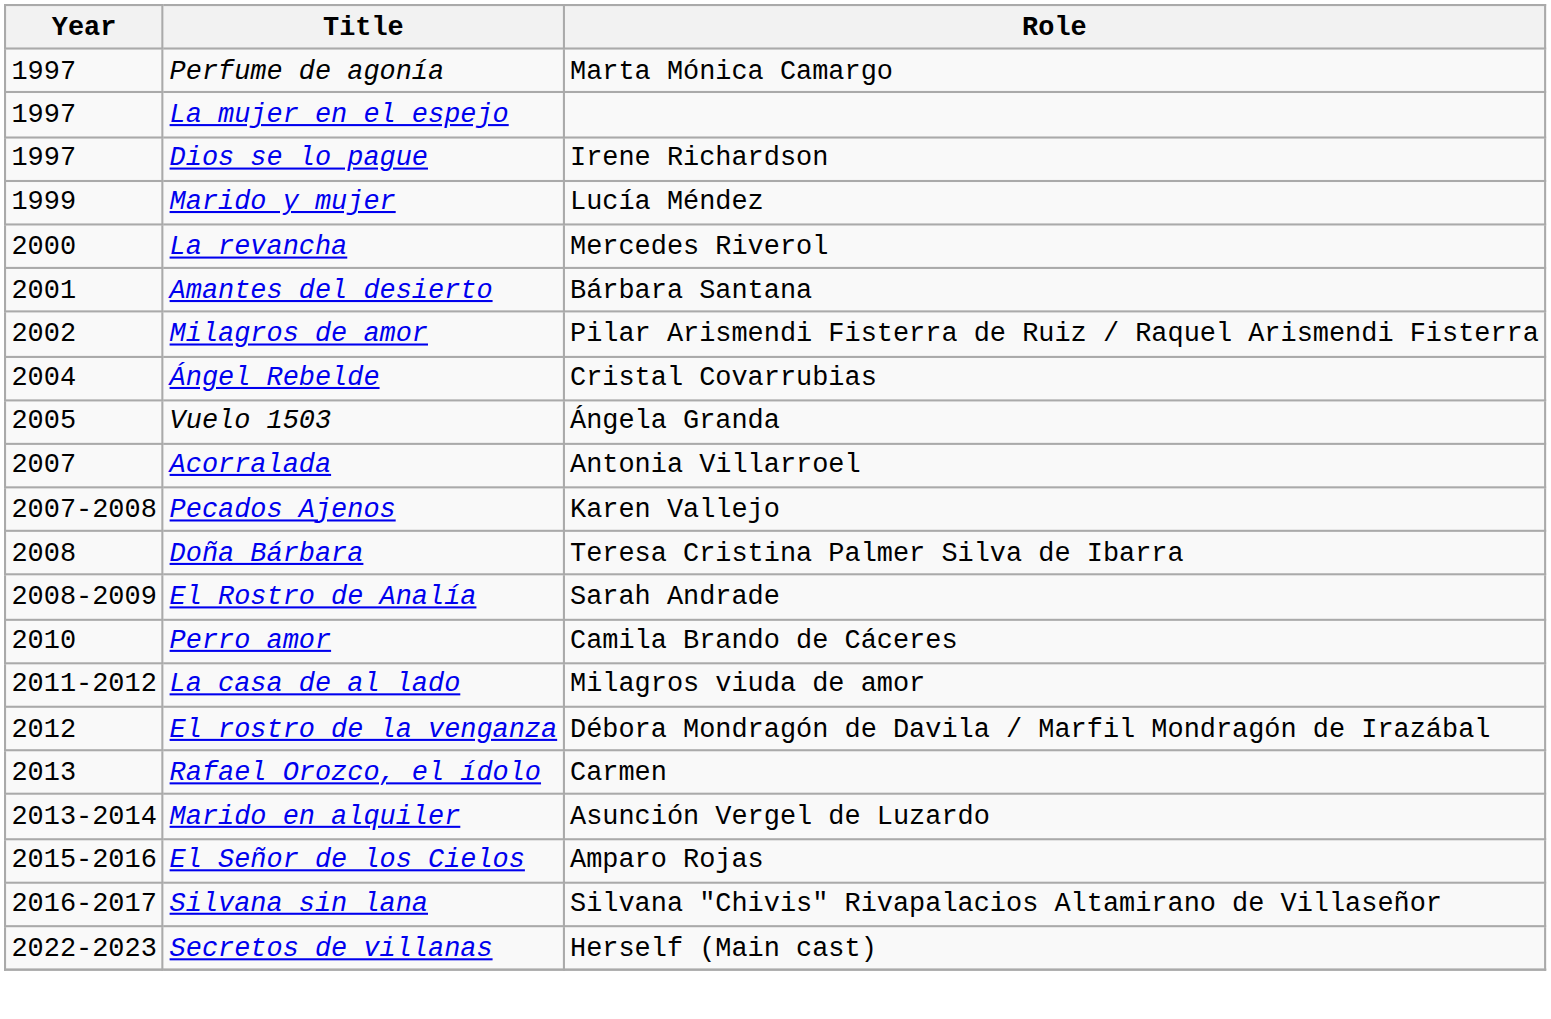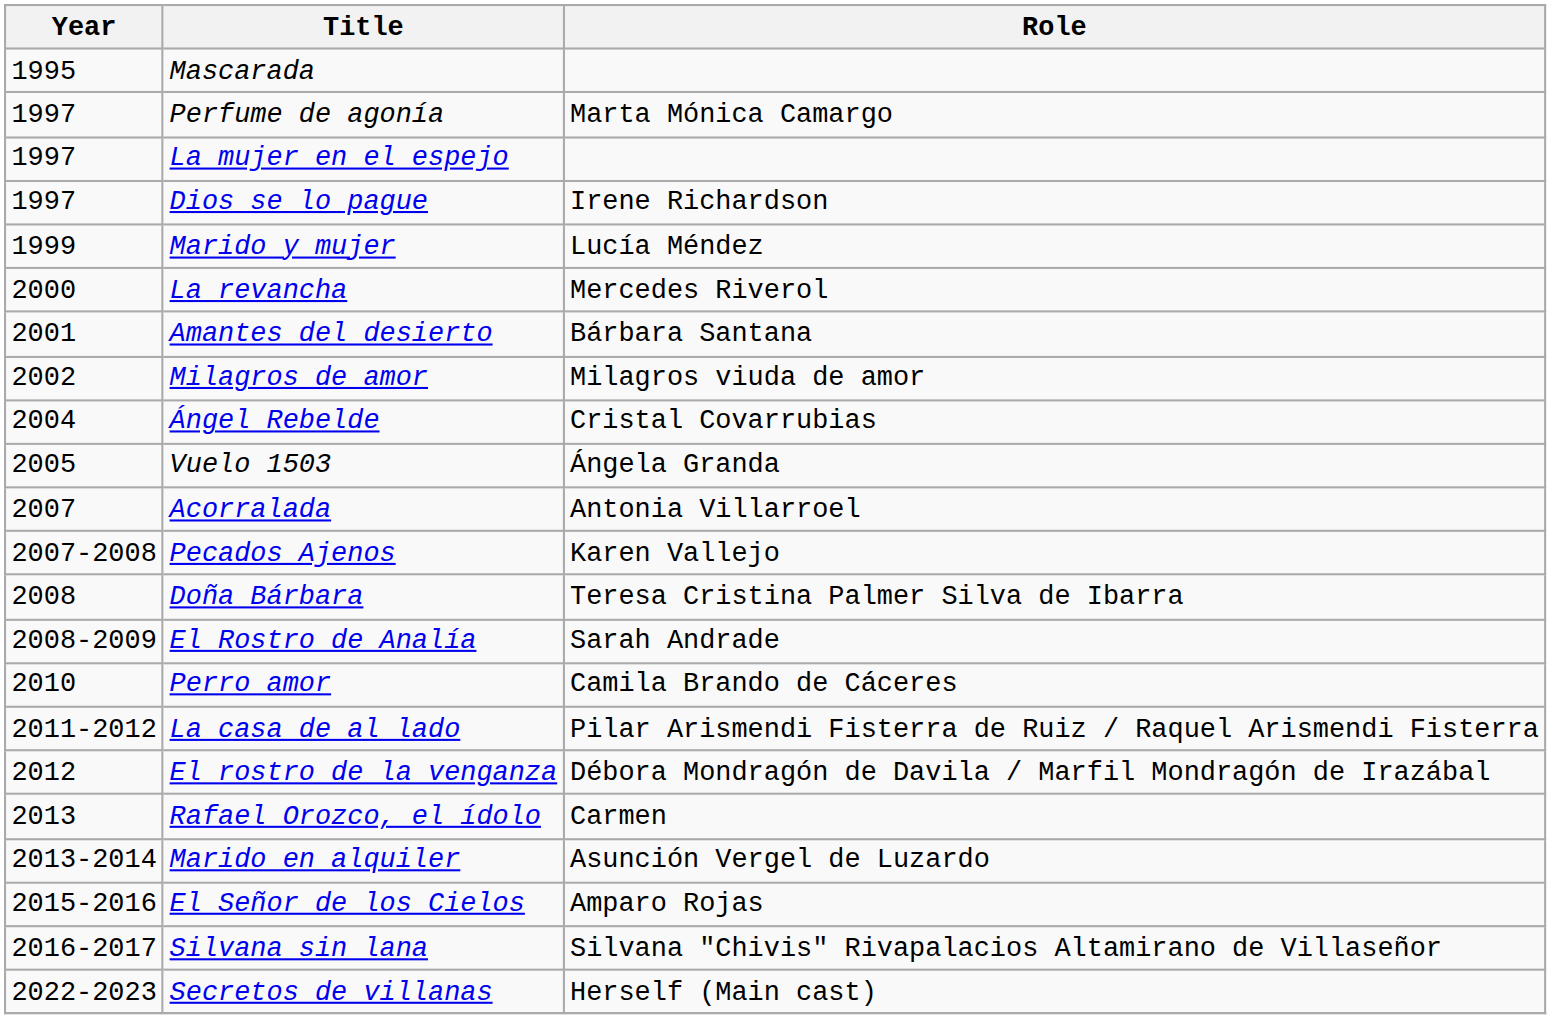+ row: 1995 | Mascarada
Milagros de amor | Role: Pilar Arismendi Fisterra de Ruiz / Raquel Arismendi Fisterra -> Milagros viuda de amor
La casa de al lado | Role: Milagros viuda de amor -> Pilar Arismendi Fisterra de Ruiz / Raquel Arismendi Fisterra
